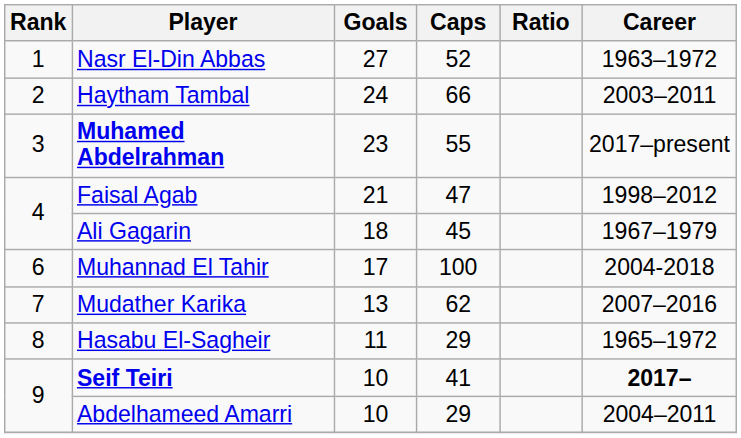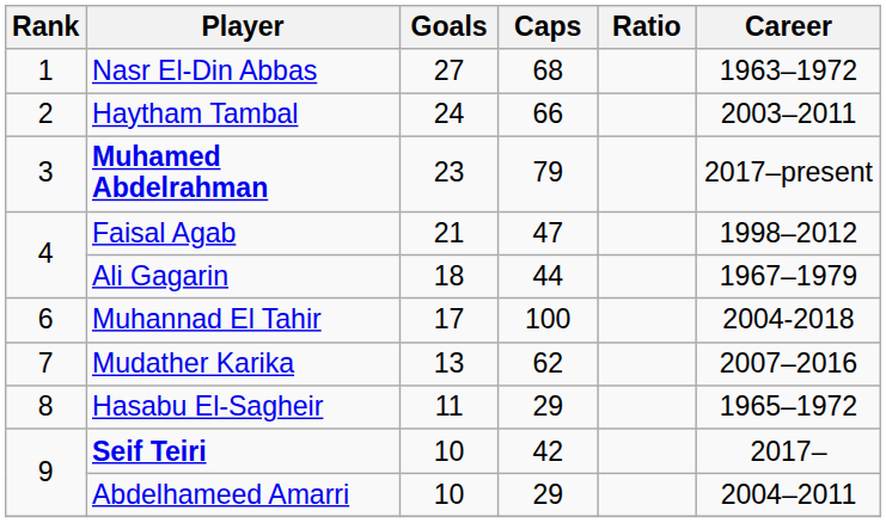Nasr El-Din Abbas | Caps: 52 -> 68
Muhamed Abdelrahman | Caps: 55 -> 79
Ali Gagarin | Caps: 45 -> 44
Seif Teiri | Caps: 41 -> 42
Seif Teiri | Career: bold -> normal
